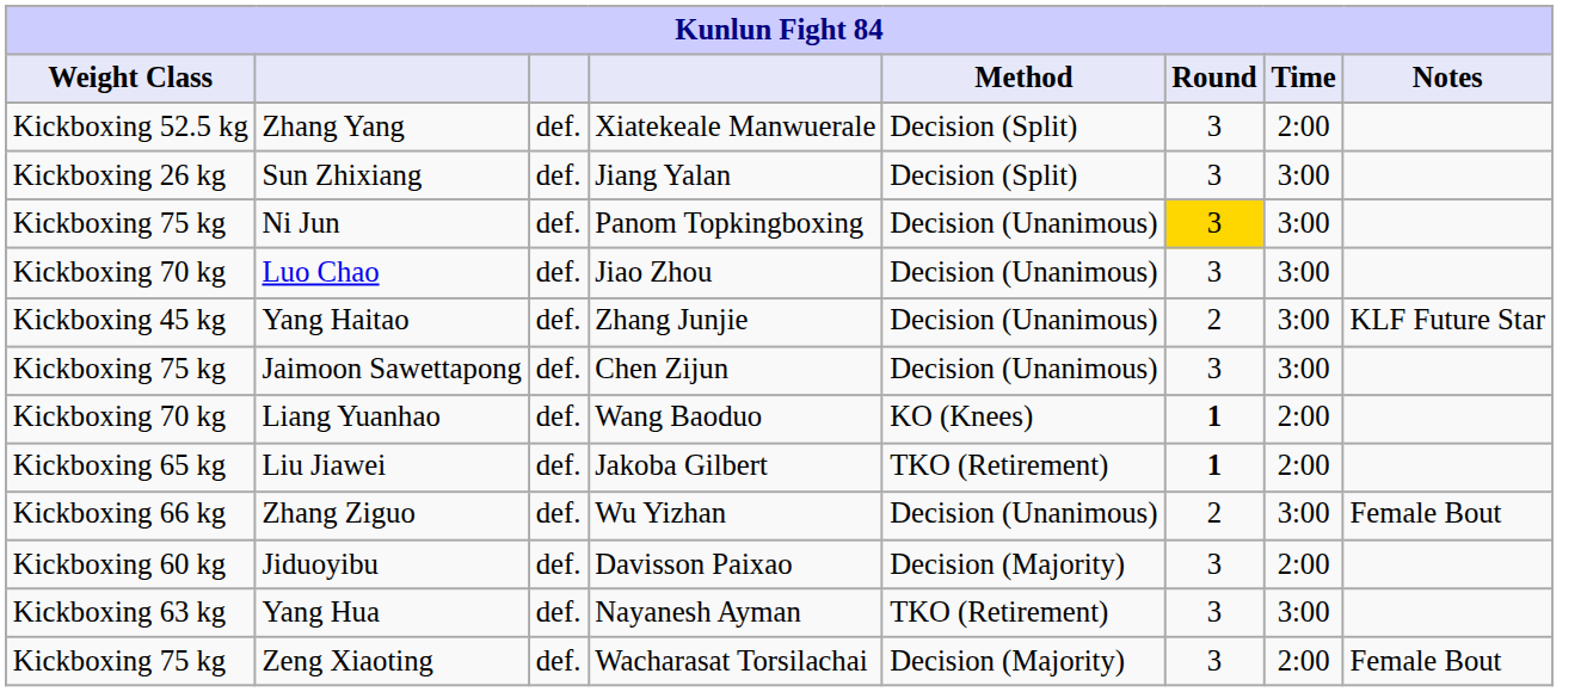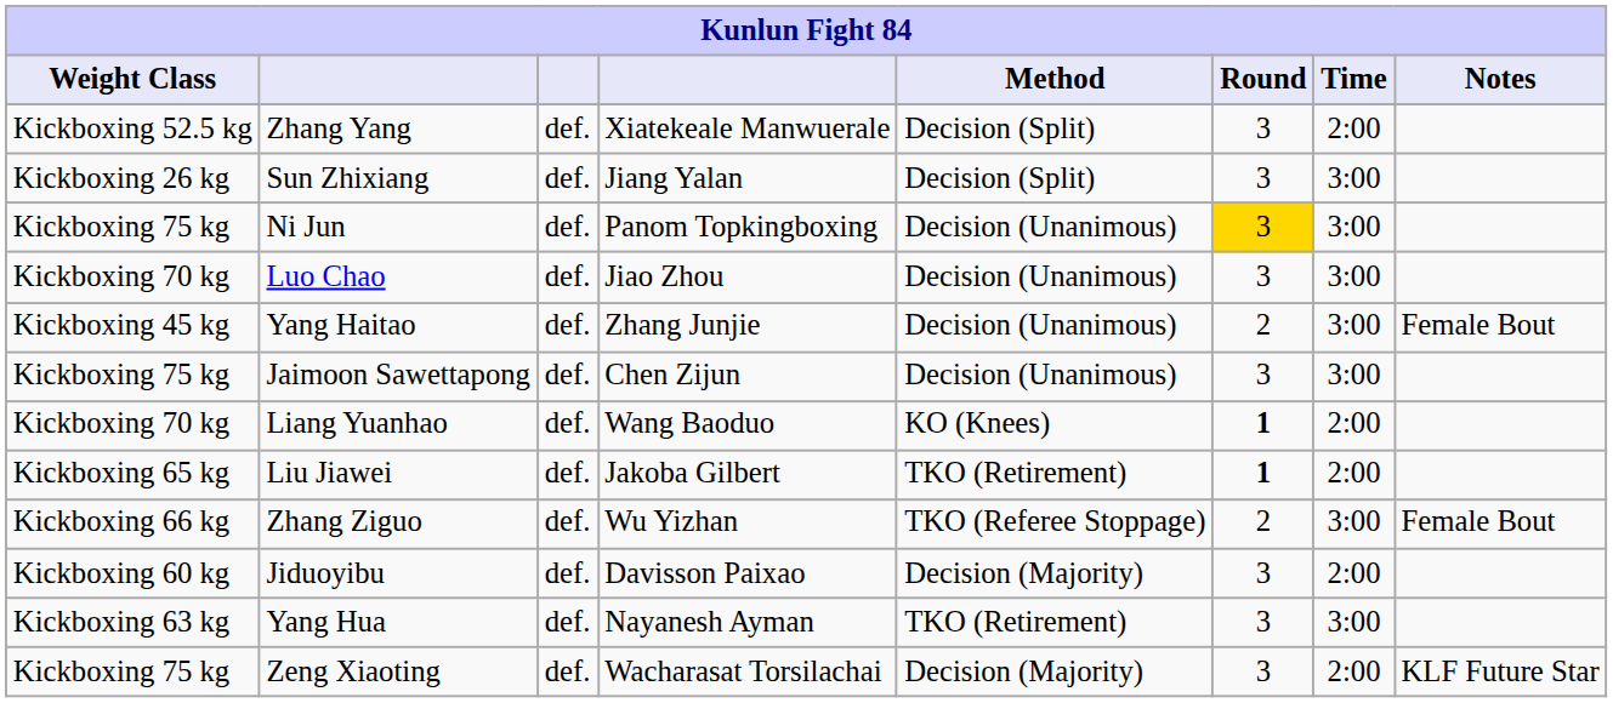Yang Haitao | Notes: KLF Future Star -> Female Bout
Zhang Ziguo | Method: Decision (Unanimous) -> TKO (Referee Stoppage)
Zeng Xiaoting | Notes: Female Bout -> KLF Future Star
